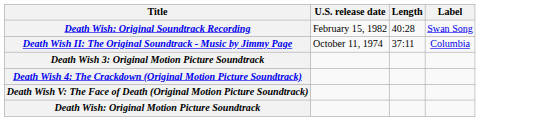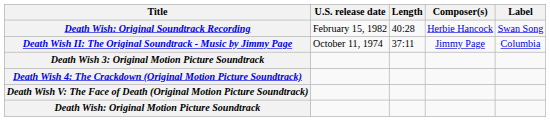+ column: Composer(s) | Herbie Hancock | Jimmy Page
